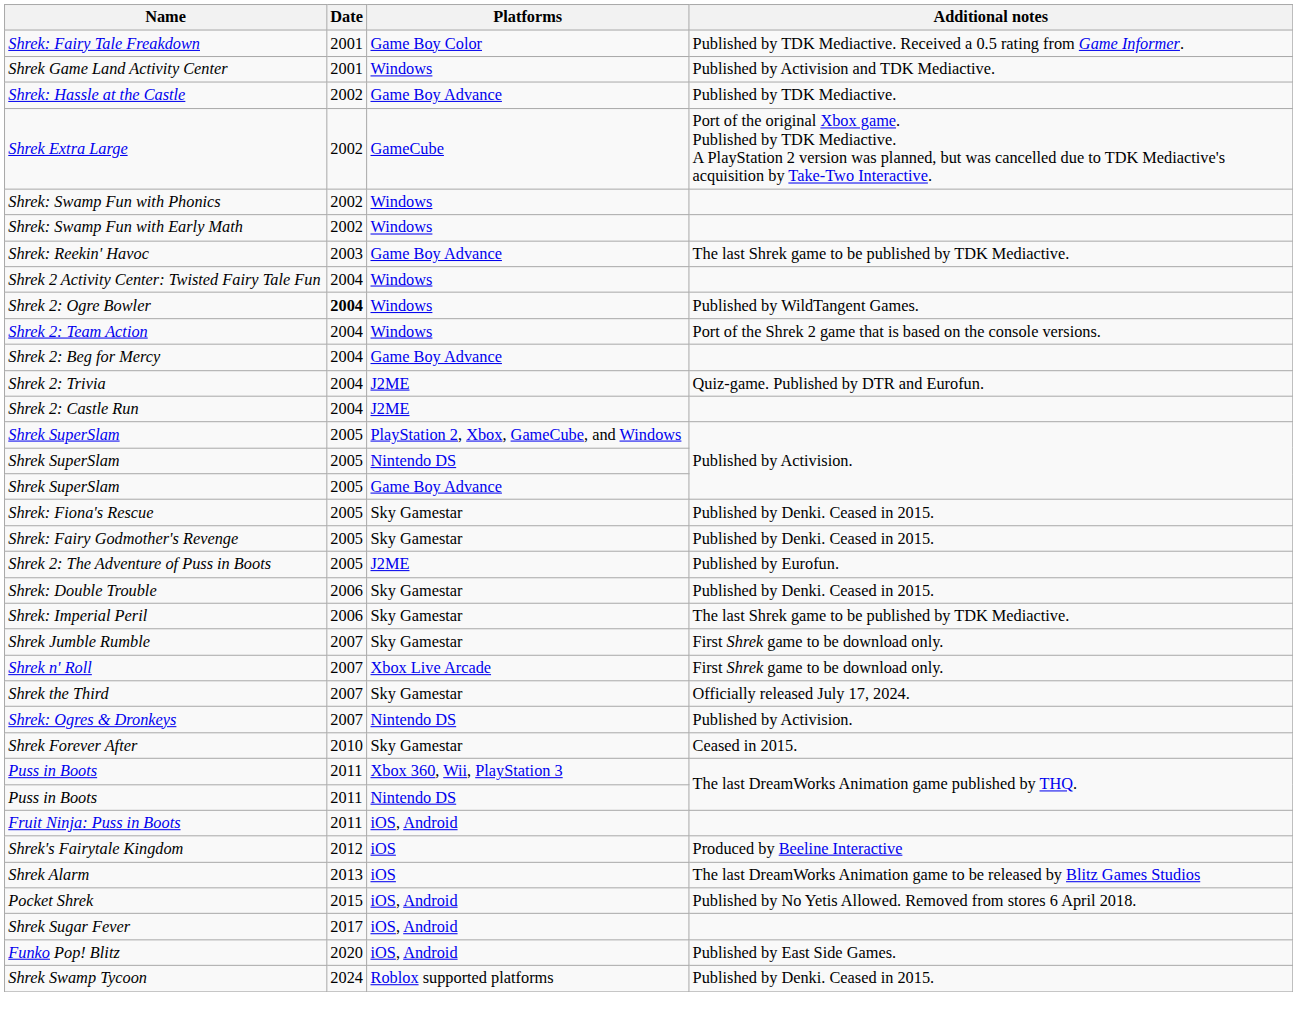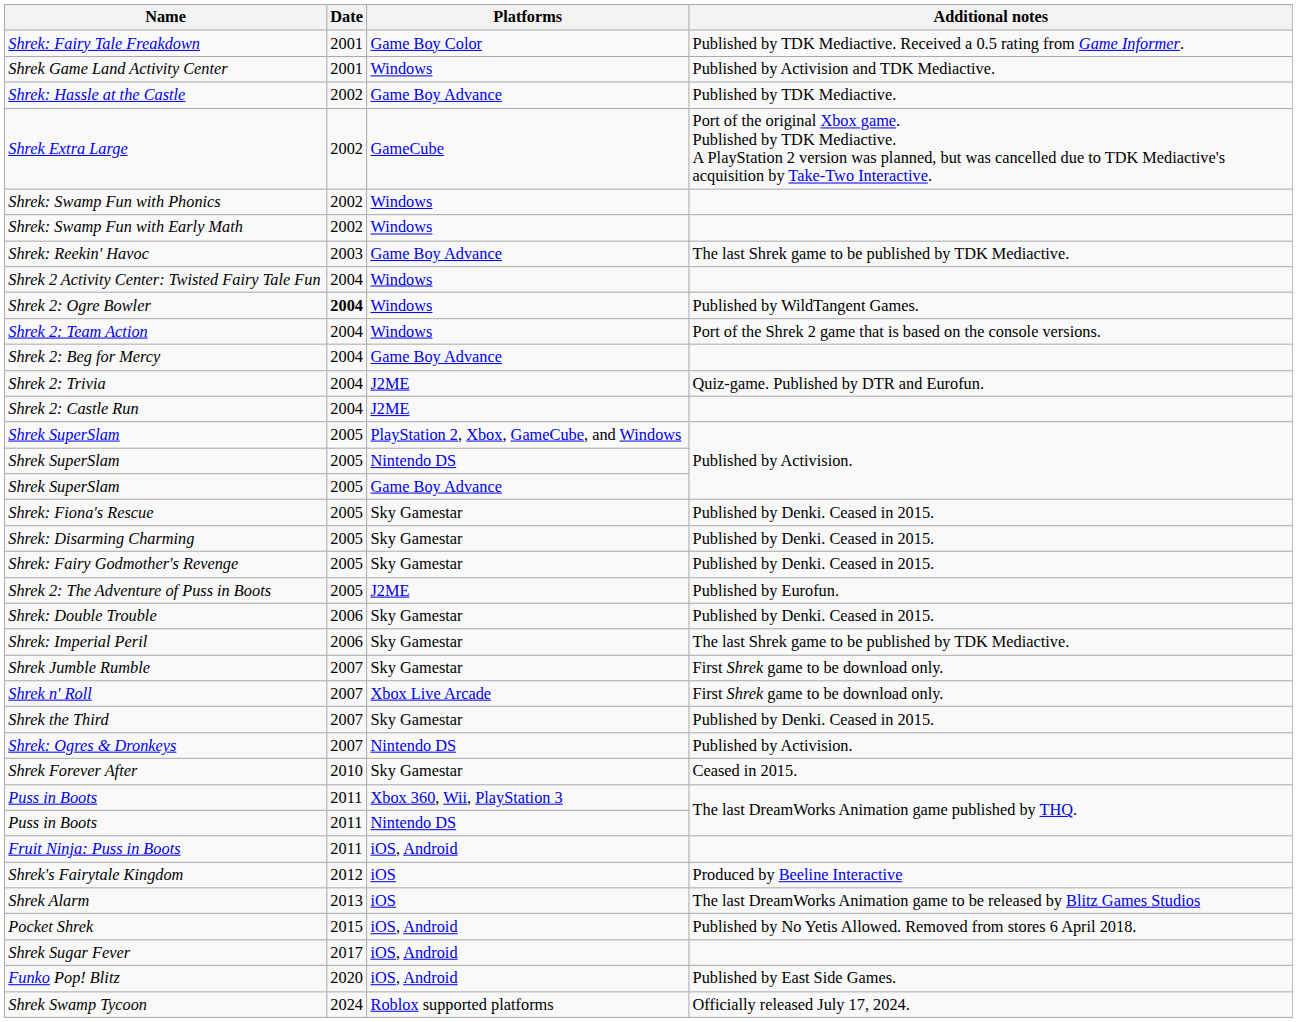+ row: Shrek: Disarming Charming | 2005 | Sky Gamestar | Published by Denki. Ceased in 2015.
Shrek the Third | Additional notes: Officially released July 17, 2024. -> Published by Denki. Ceased in 2015.
Shrek Swamp Tycoon | Additional notes: Published by Denki. Ceased in 2015. -> Officially released July 17, 2024.
